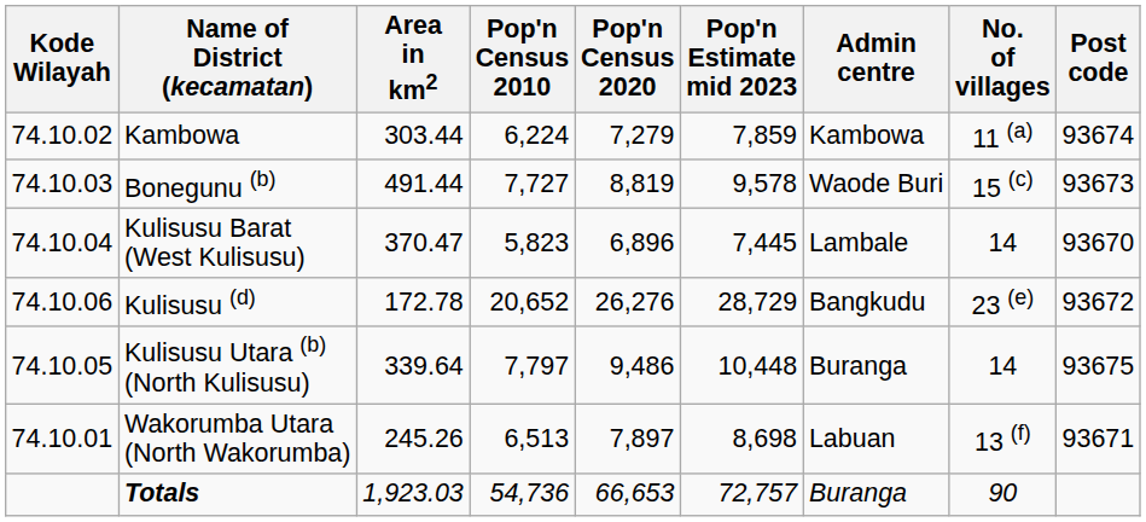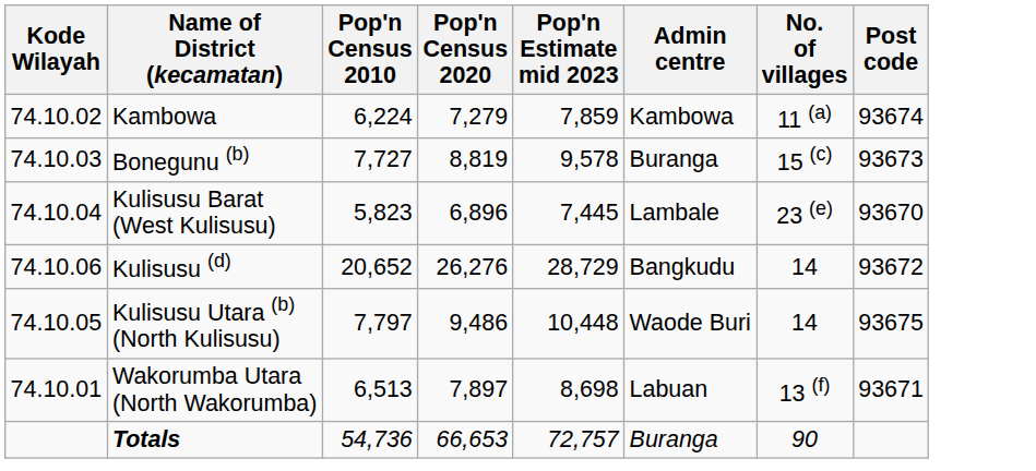- column: Area in km2 | 303.44 | 491.44 | 370.47 | 172.78 | 339.64 | 245.26 | 1,923.03
Bonegunu (b) | Admin centre: Waode Buri -> Buranga
Kulisusu Barat (West Kulisusu) | No. of villages: 14 -> 23 (e)
Kulisusu (d) | No. of villages: 23 (e) -> 14
Kulisusu Utara (b) (North Kulisusu) | Admin centre: Buranga -> Waode Buri
